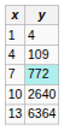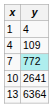10 | y: 2640 -> 2641
